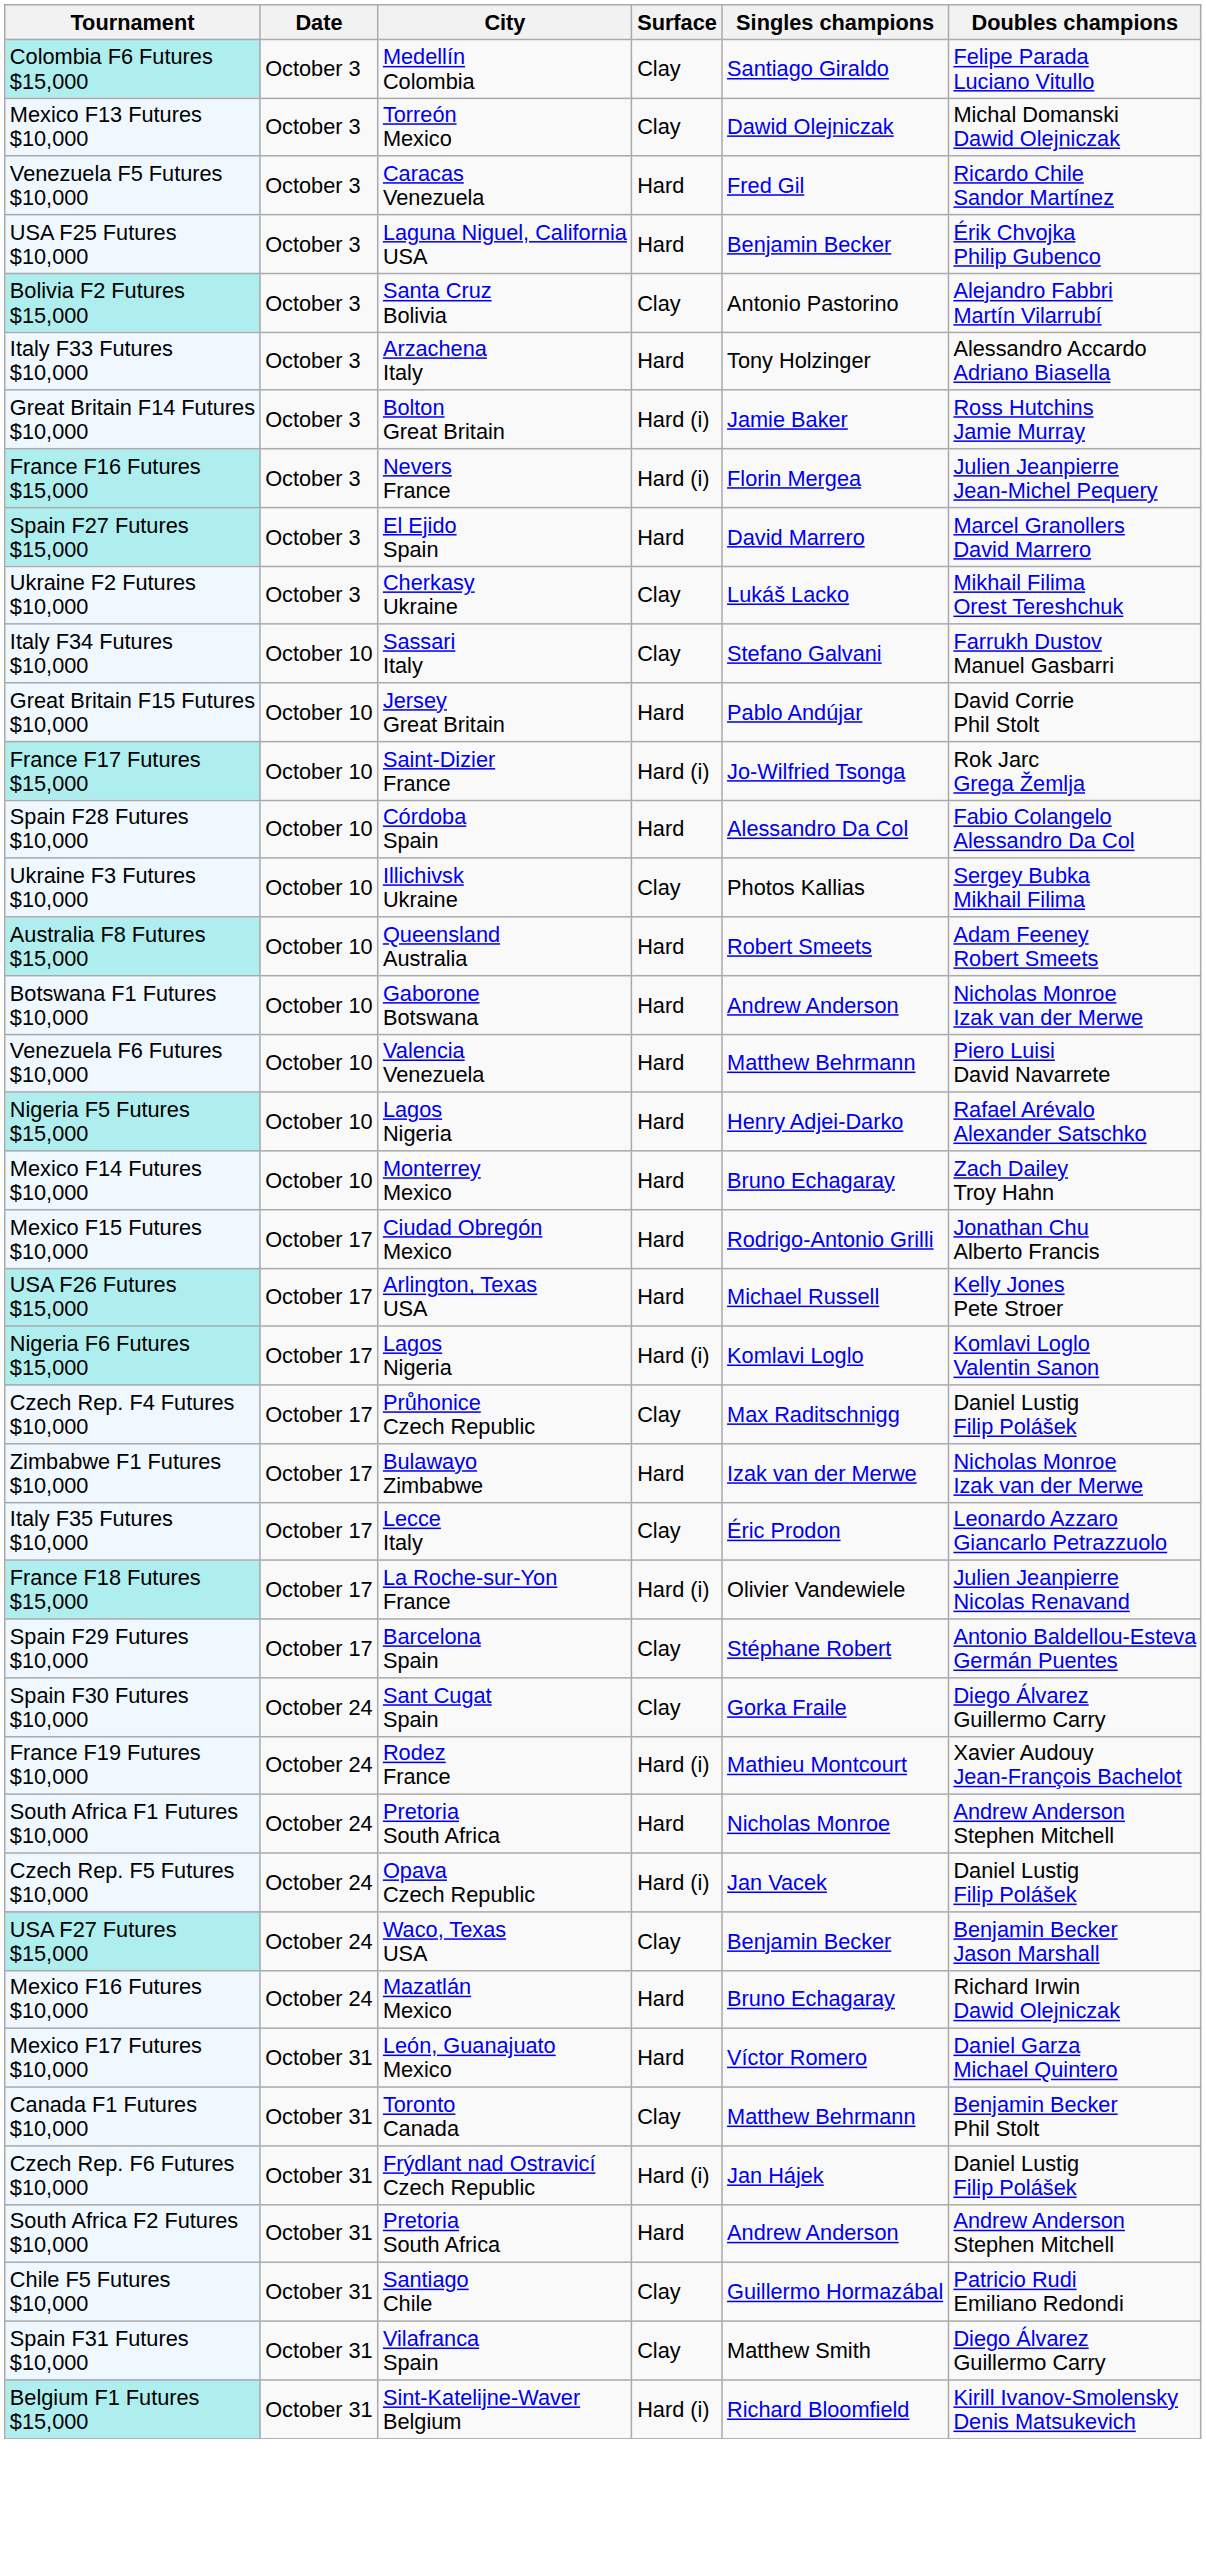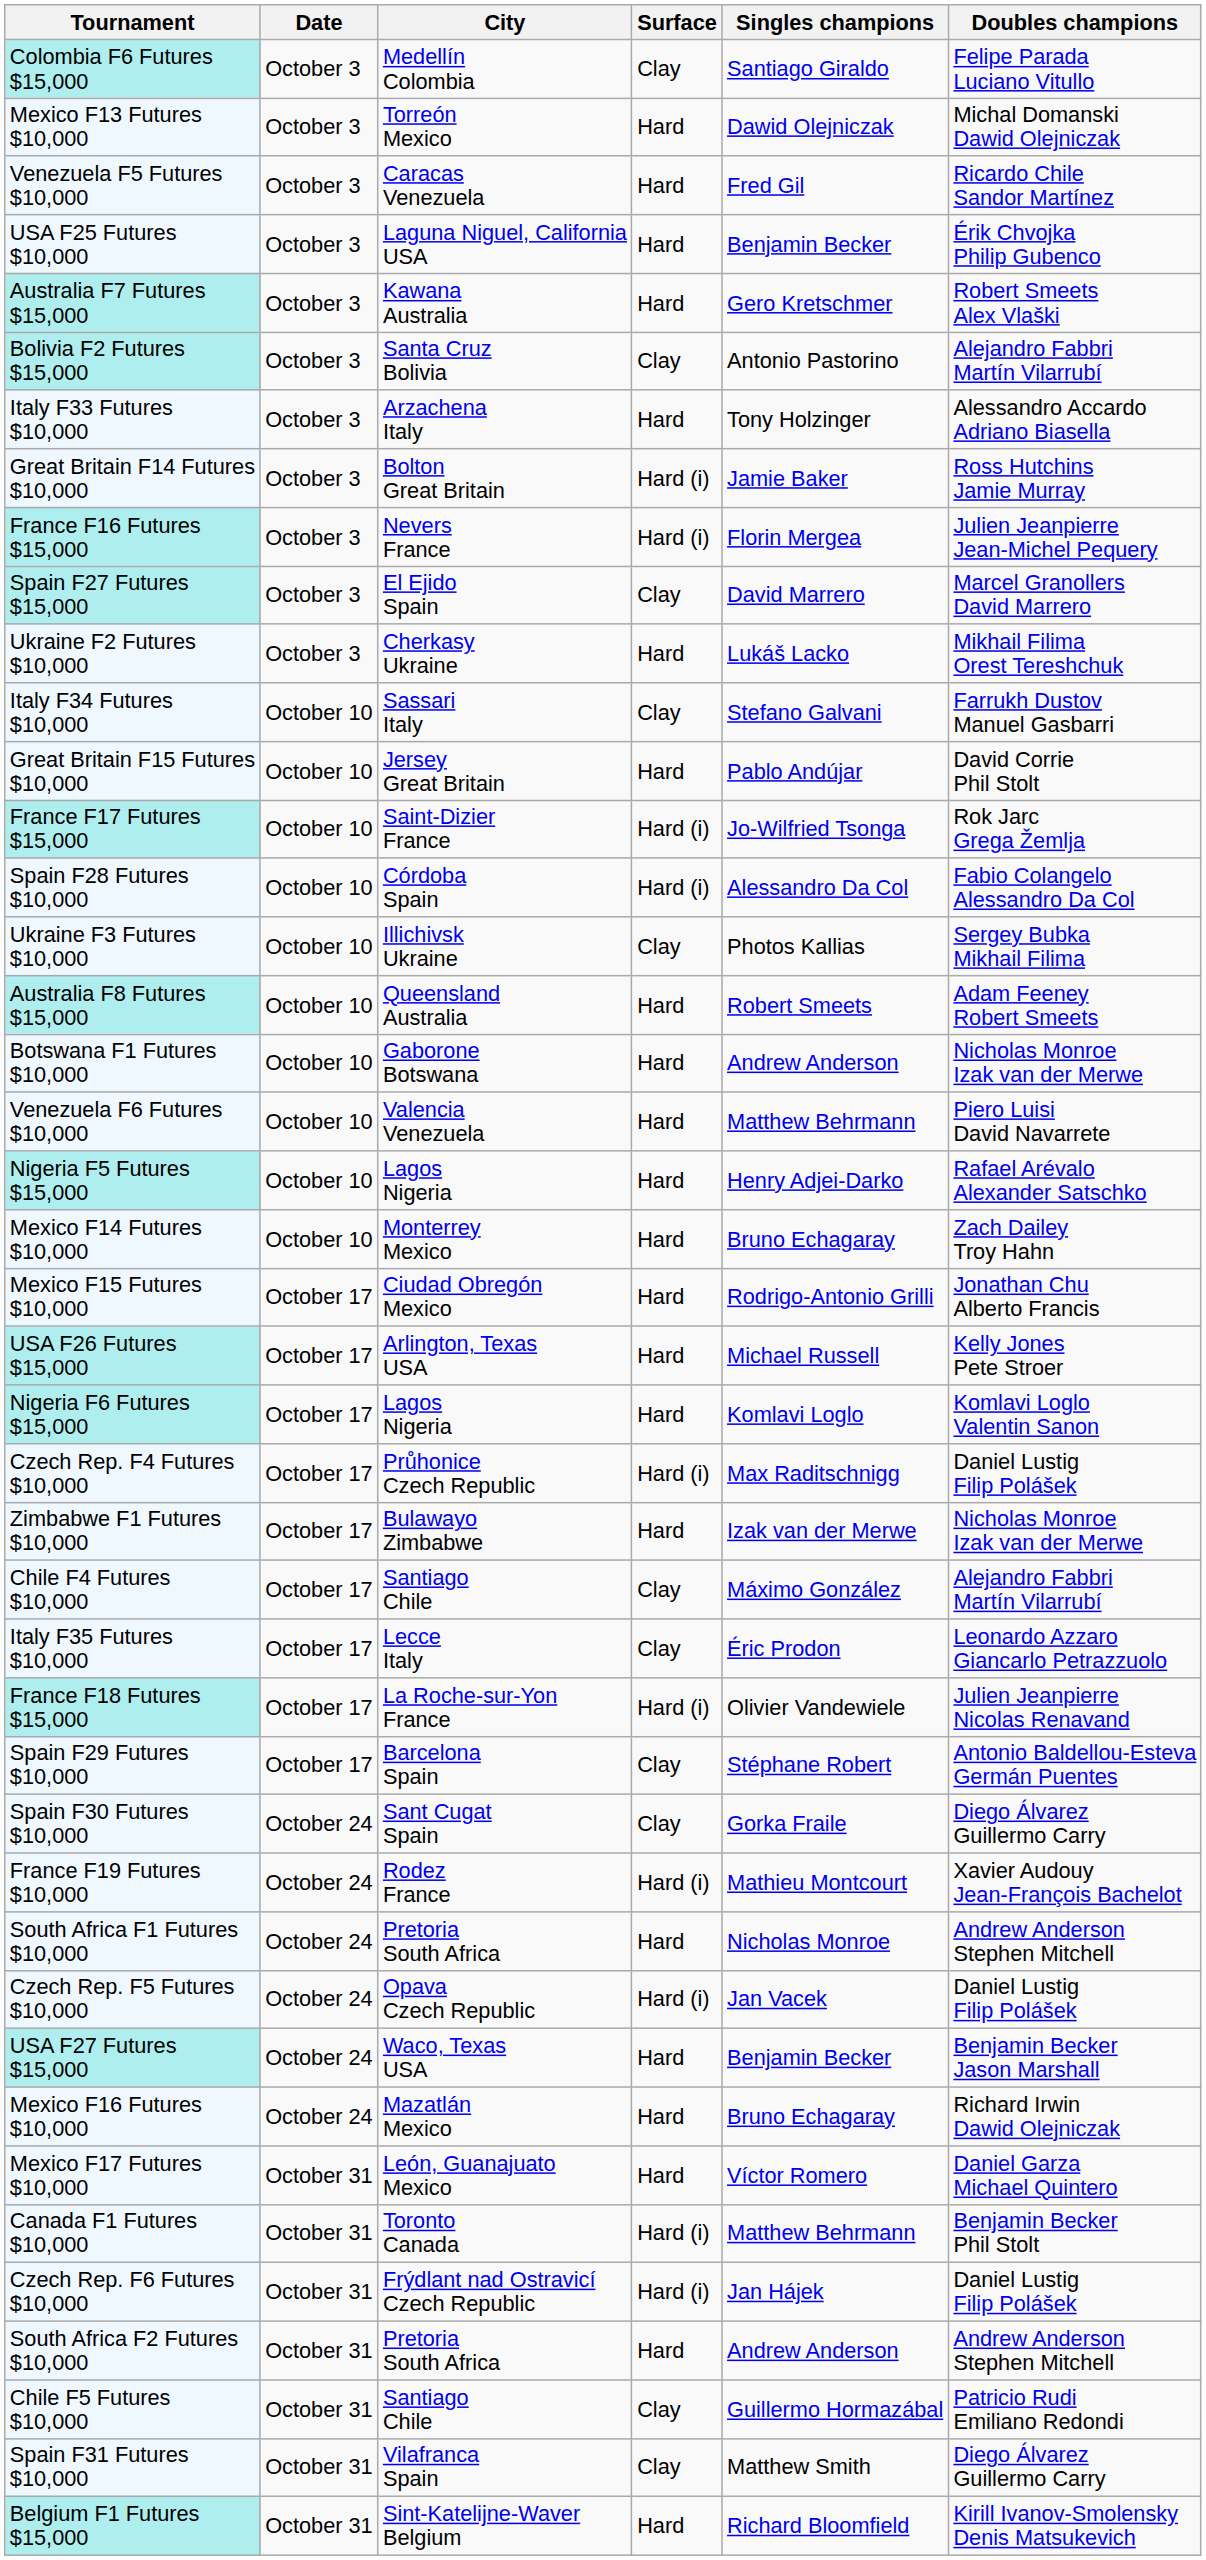Mexico F13 Futures $10,000 | Surface: Clay -> Hard
+ row: Australia F7 Futures $15,000 | October 3 | Kawana Australia | Hard | Gero Kretschmer | Robert Smeets Alex Vlaški
Spain F27 Futures $15,000 | Surface: Hard -> Clay
Ukraine F2 Futures $10,000 | Surface: Clay -> Hard
Spain F28 Futures $10,000 | Surface: Hard -> Hard (i)
Nigeria F6 Futures $15,000 | Surface: Hard (i) -> Hard
Czech Rep. F4 Futures $10,000 | Surface: Clay -> Hard (i)
+ row: Chile F4 Futures $10,000 | October 17 | Santiago Chile | Clay | Máximo González | Alejandro Fabbri Martín Vilarrubí
USA F27 Futures $15,000 | Surface: Clay -> Hard
Canada F1 Futures $10,000 | Surface: Clay -> Hard (i)
Belgium F1 Futures $15,000 | Surface: Hard (i) -> Hard
